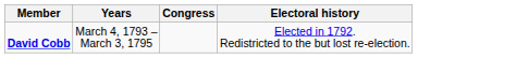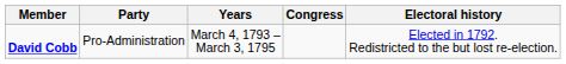+ column: Party | Pro-Administration
